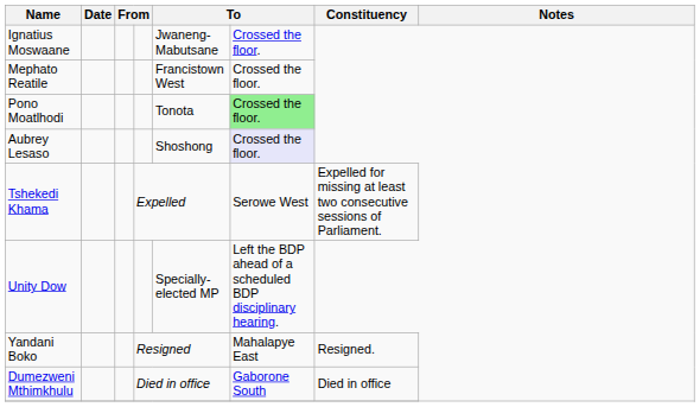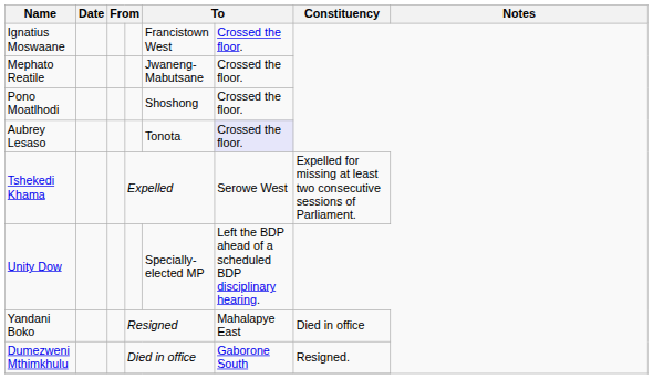Ignatius Moswaane | column 5: Jwaneng-Mabutsane -> Francistown West
Mephato Reatile | column 5: Francistown West -> Jwaneng-Mabutsane
Pono Moatlhodi | column 5: Tonota -> Shoshong
Pono Moatlhodi | column 6: lightgreen background -> no background
Aubrey Lesaso | column 5: Shoshong -> Tonota
Yandani Boko | Constituency: Resigned. -> Died in office
Dumezweni Mthimkhulu | Constituency: Died in office -> Resigned.
